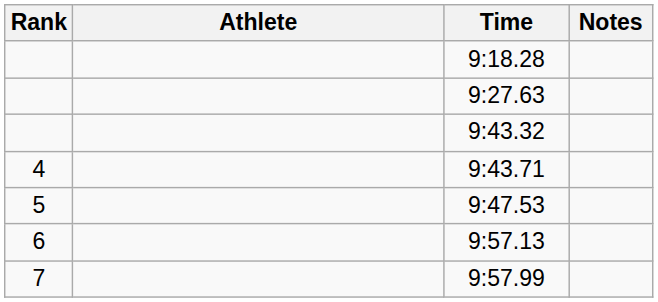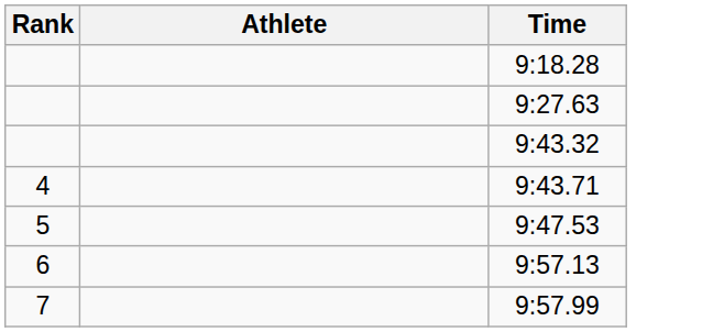- column: Notes
